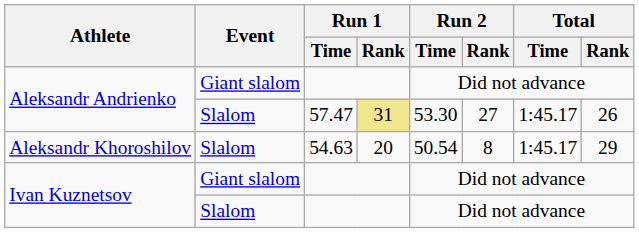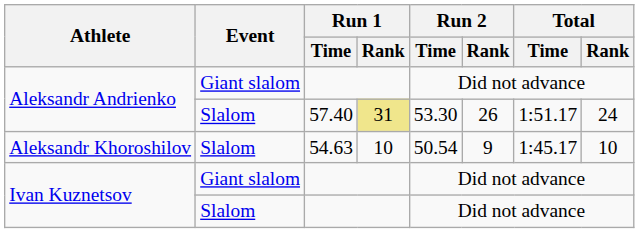Aleksandr Andrienko / Slalom | Run 1 / Time: 57.47 -> 57.40
Aleksandr Andrienko / Slalom | Run 2 / Rank: 27 -> 26
Aleksandr Andrienko / Slalom | Total / Time: 1:45.17 -> 1:51.17
Aleksandr Andrienko / Slalom | Total / Rank: 26 -> 24
Aleksandr Khoroshilov | Run 1 / Rank: 20 -> 10
Aleksandr Khoroshilov | Run 2 / Rank: 8 -> 9
Aleksandr Khoroshilov | Total / Rank: 29 -> 10
